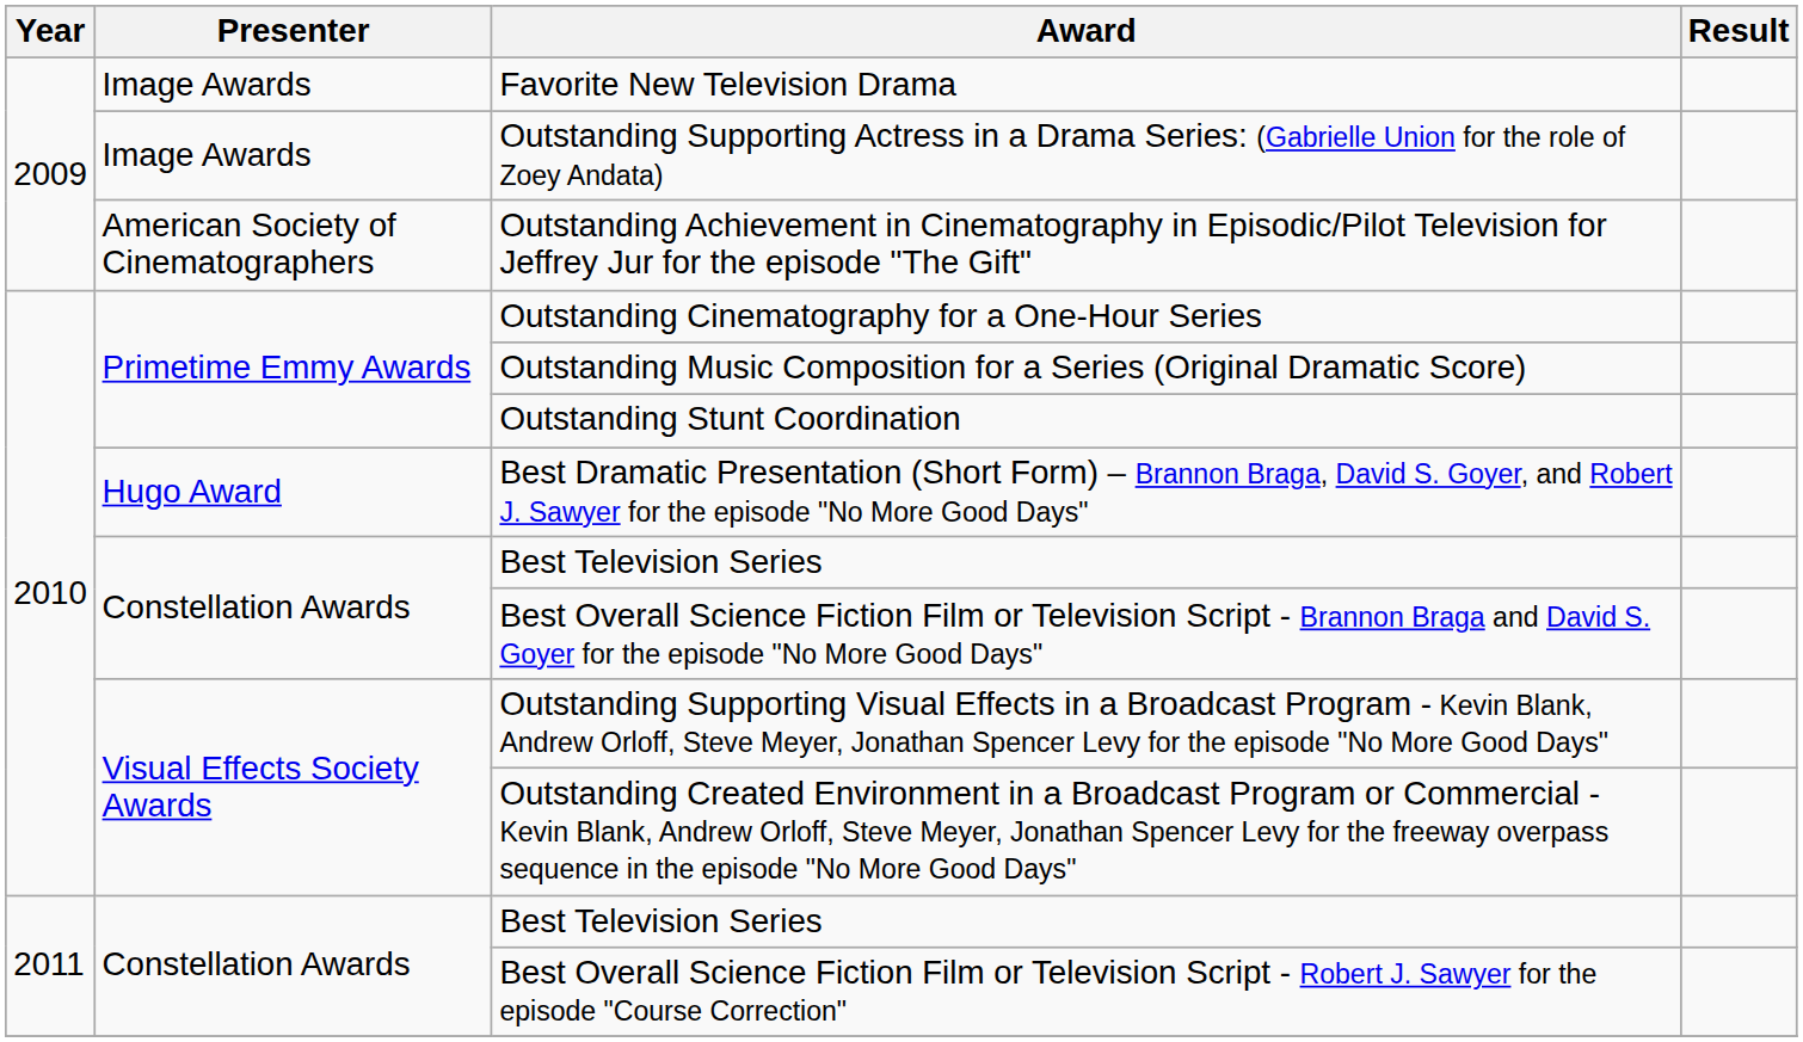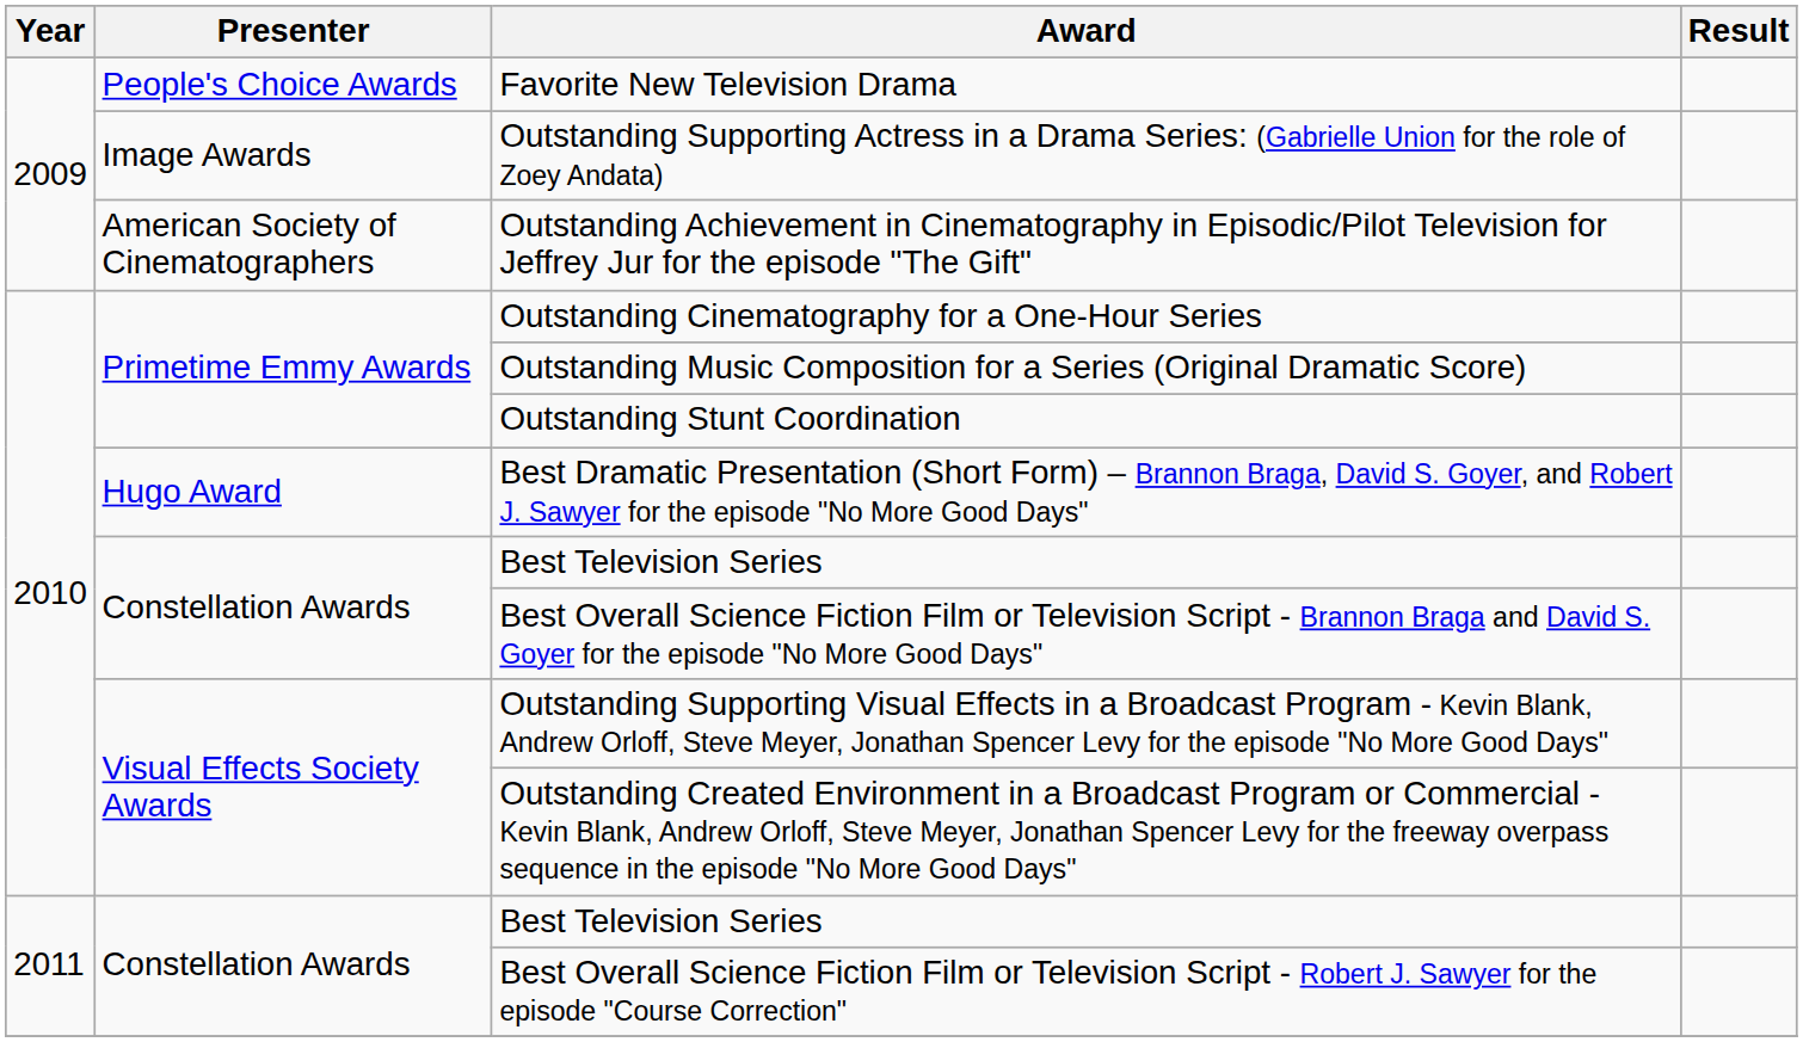Favorite New Television Drama | Presenter: Image Awards -> People's Choice Awards
